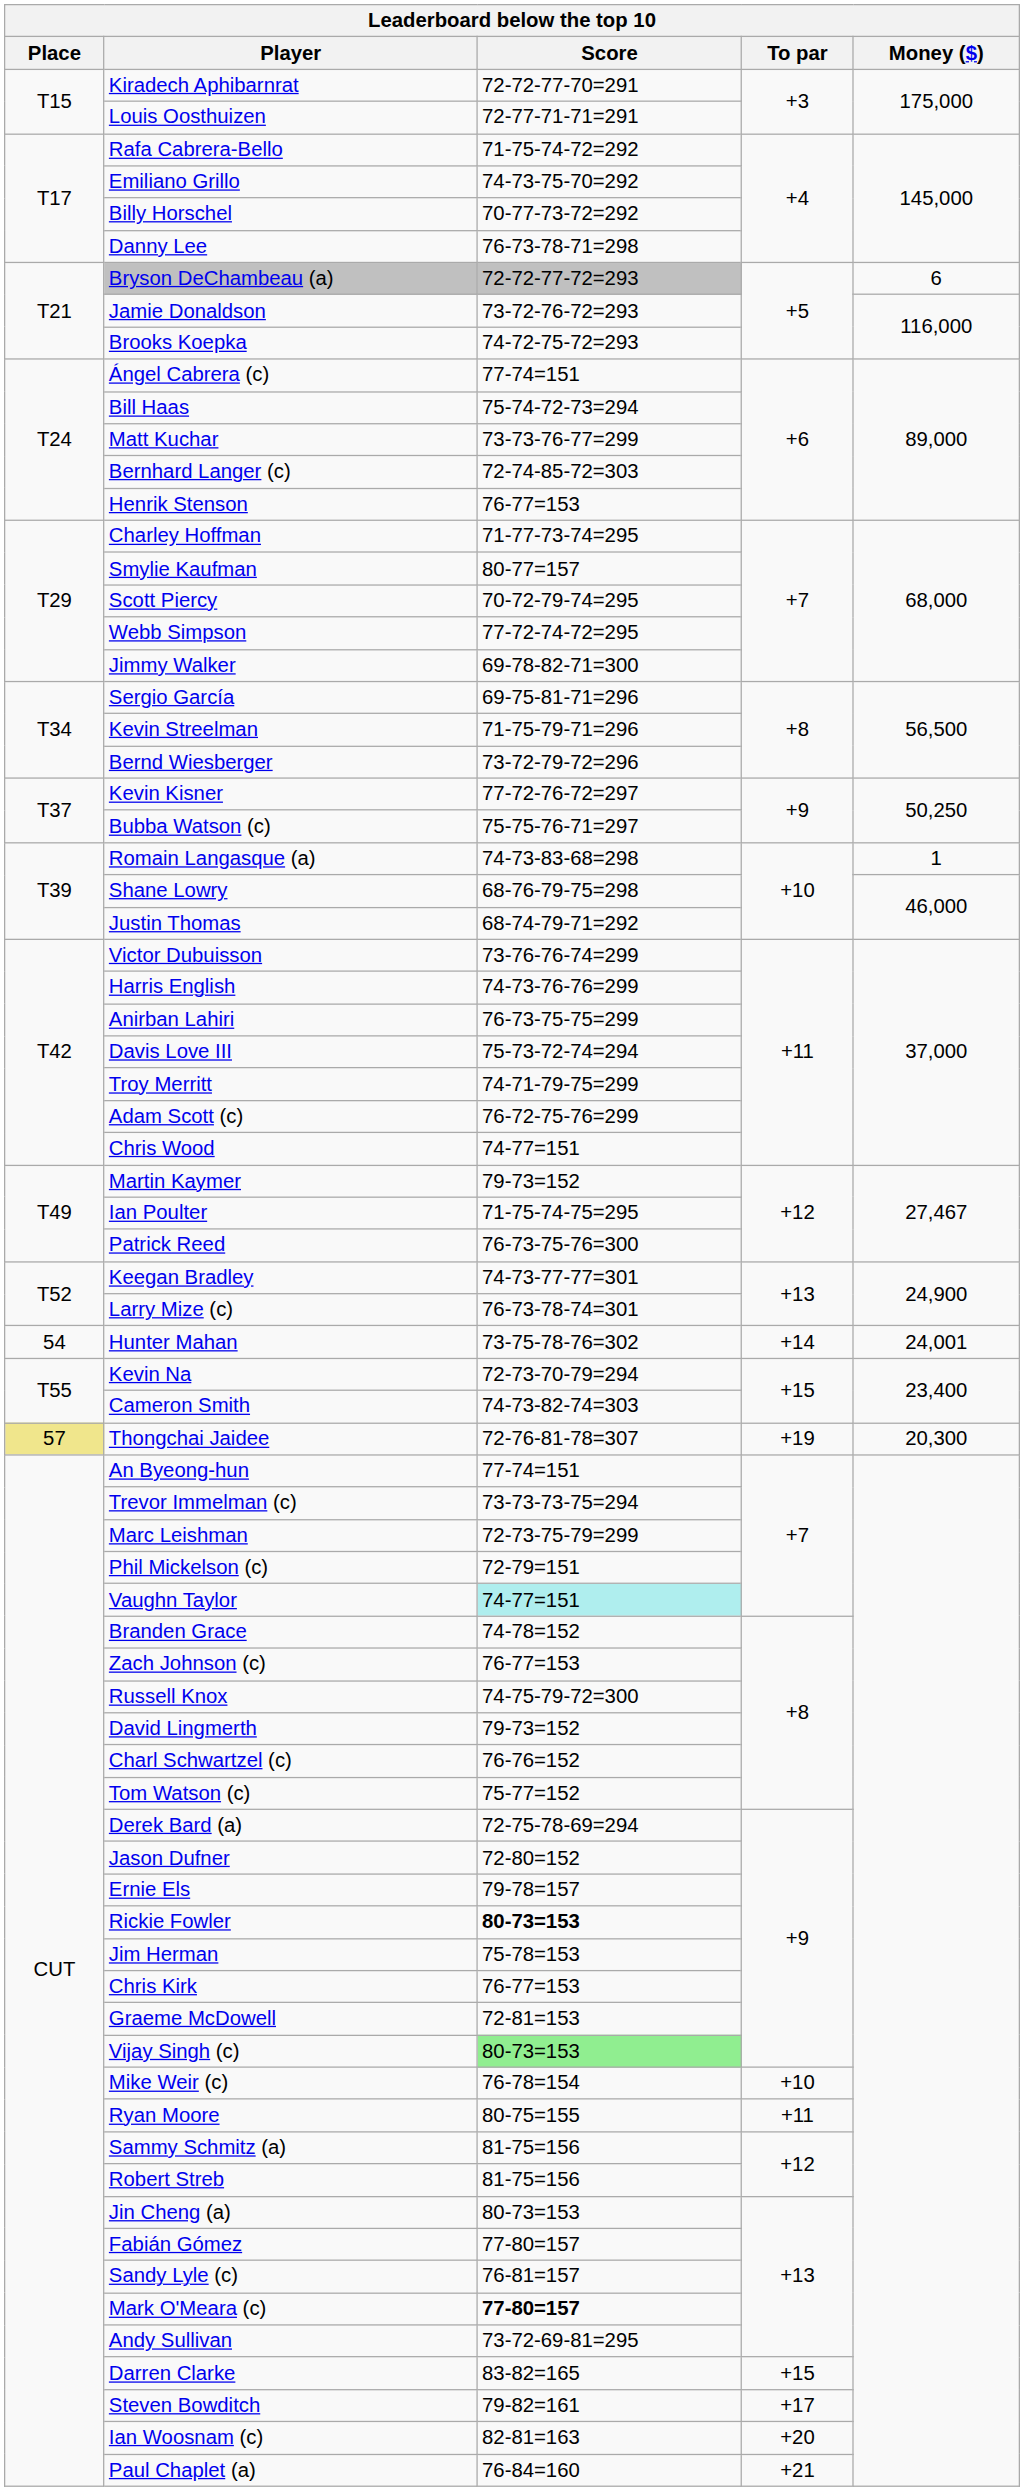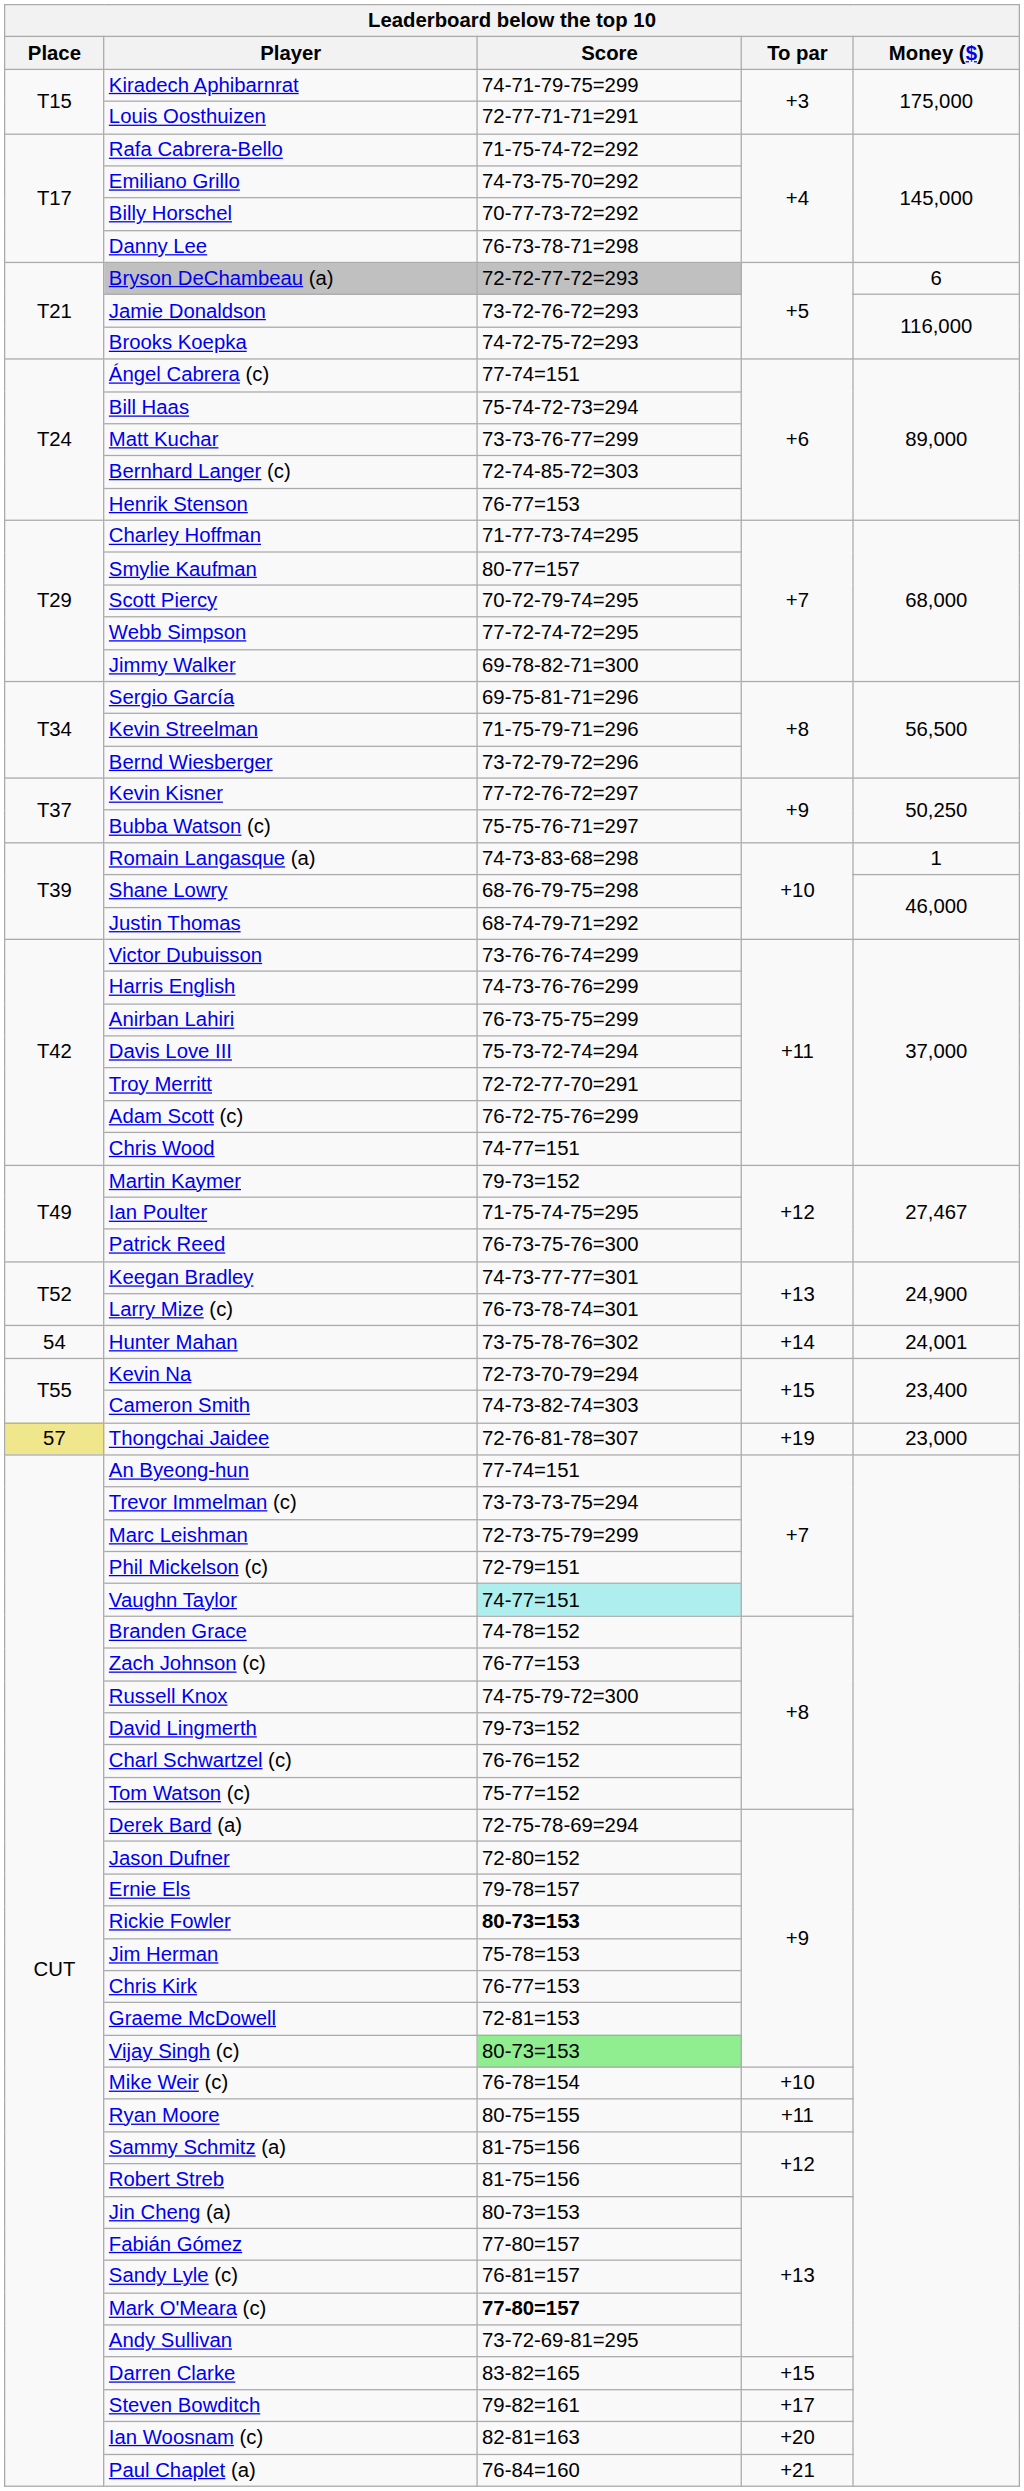Kiradech Aphibarnrat | Score: 72-72-77-70=291 -> 74-71-79-75=299
Troy Merritt | Score: 74-71-79-75=299 -> 72-72-77-70=291
Thongchai Jaidee | Money ($): 20,300 -> 23,000
